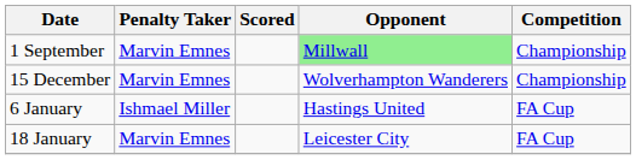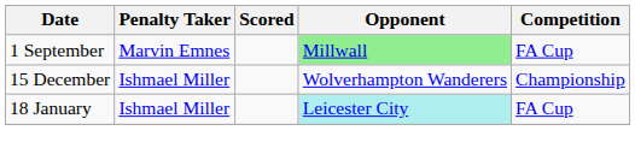1 September | Competition: Championship -> FA Cup
15 December | Penalty Taker: Marvin Emnes -> Ishmael Miller
- row: 6 January | Ishmael Miller | Hastings United | FA Cup
18 January | Penalty Taker: Marvin Emnes -> Ishmael Miller
18 January | Opponent: no background -> paleturquoise background
